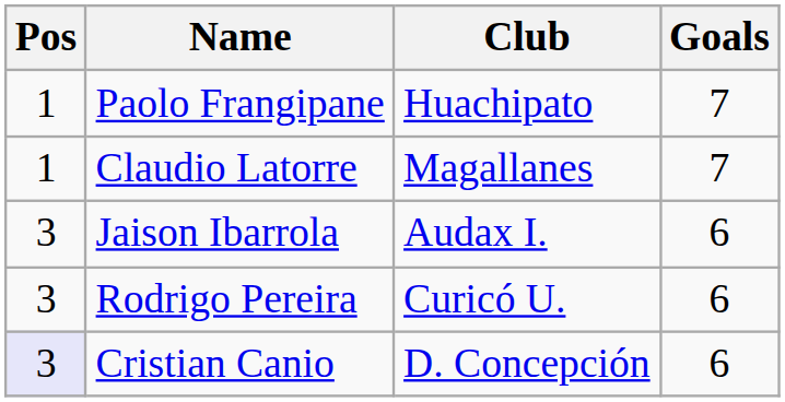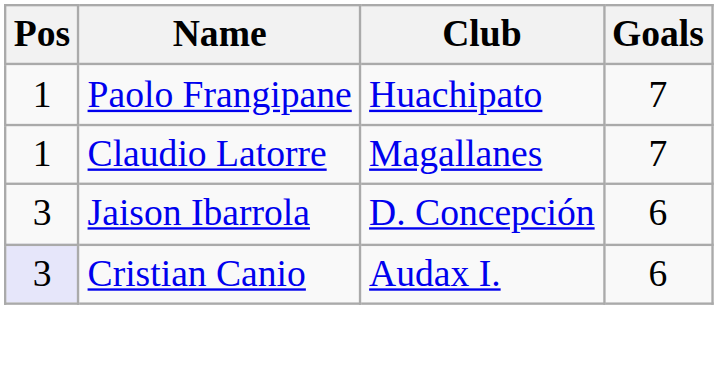Jaison Ibarrola | Club: Audax I. -> D. Concepción
- row: 3 | Rodrigo Pereira | Curicó U. | 6
Cristian Canio | Club: D. Concepción -> Audax I.
